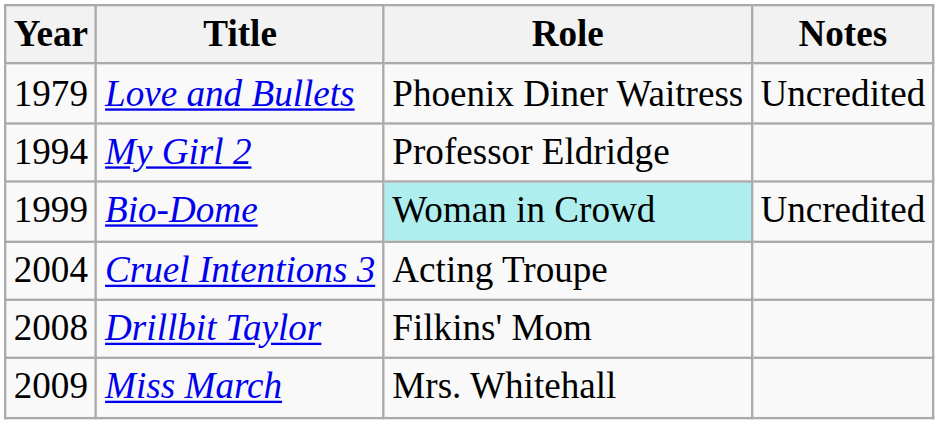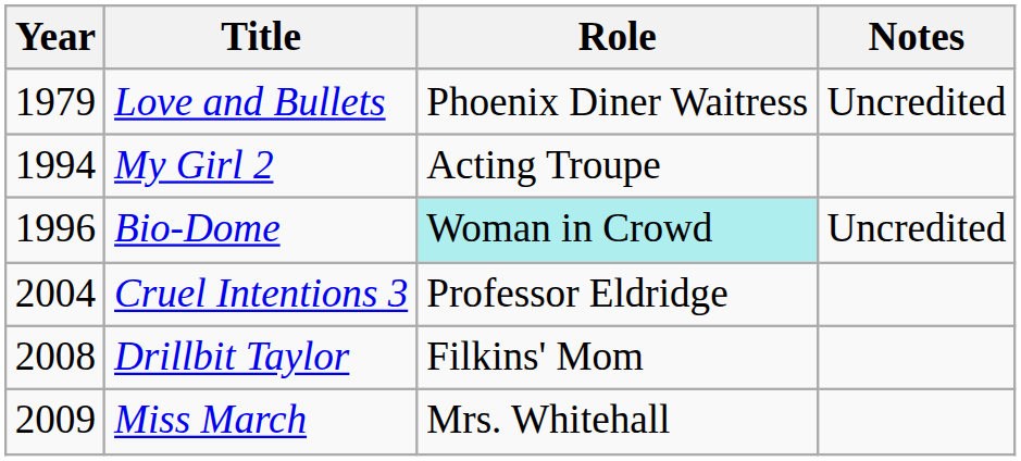My Girl 2 | Role: Professor Eldridge -> Acting Troupe
Bio-Dome | Year: 1999 -> 1996
Cruel Intentions 3 | Role: Acting Troupe -> Professor Eldridge
